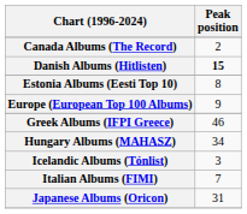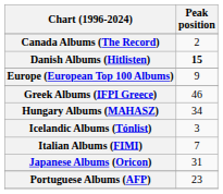- row: Estonia Albums (Eesti Top 10) | 8
+ row: Portuguese Albums (AFP) | 23
